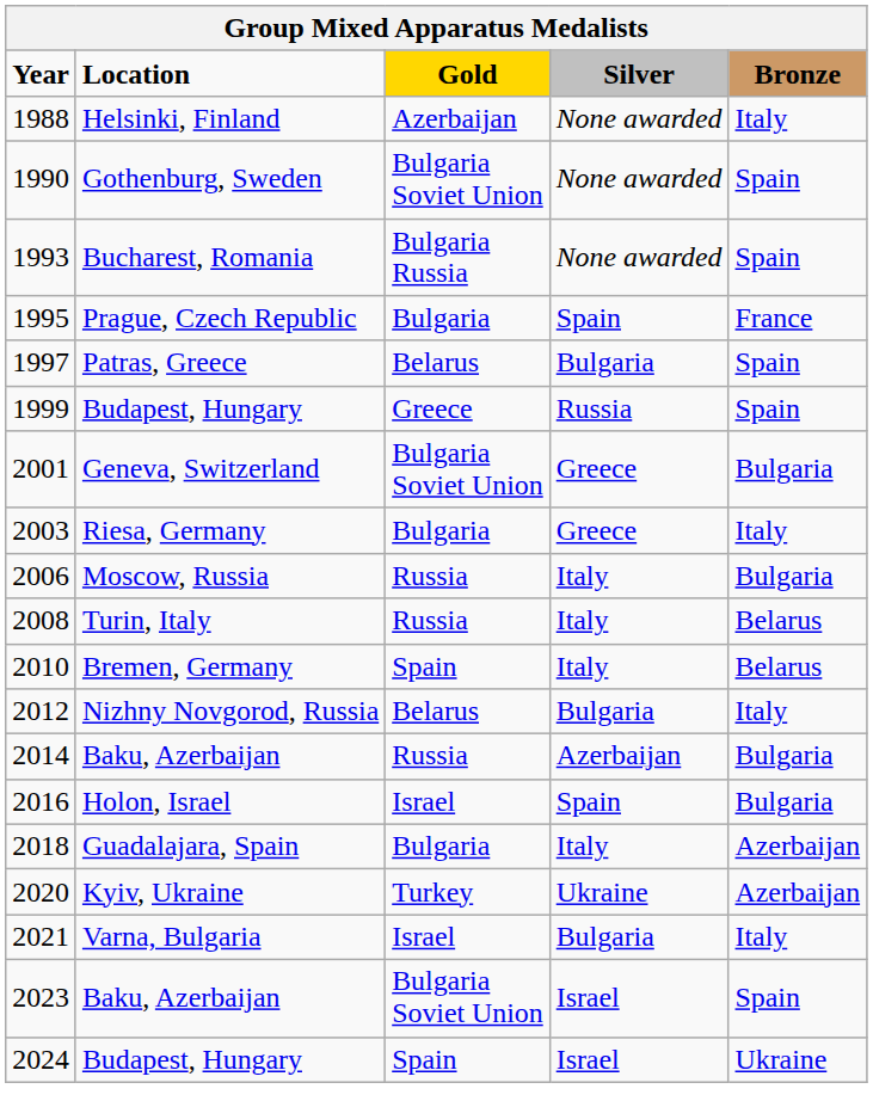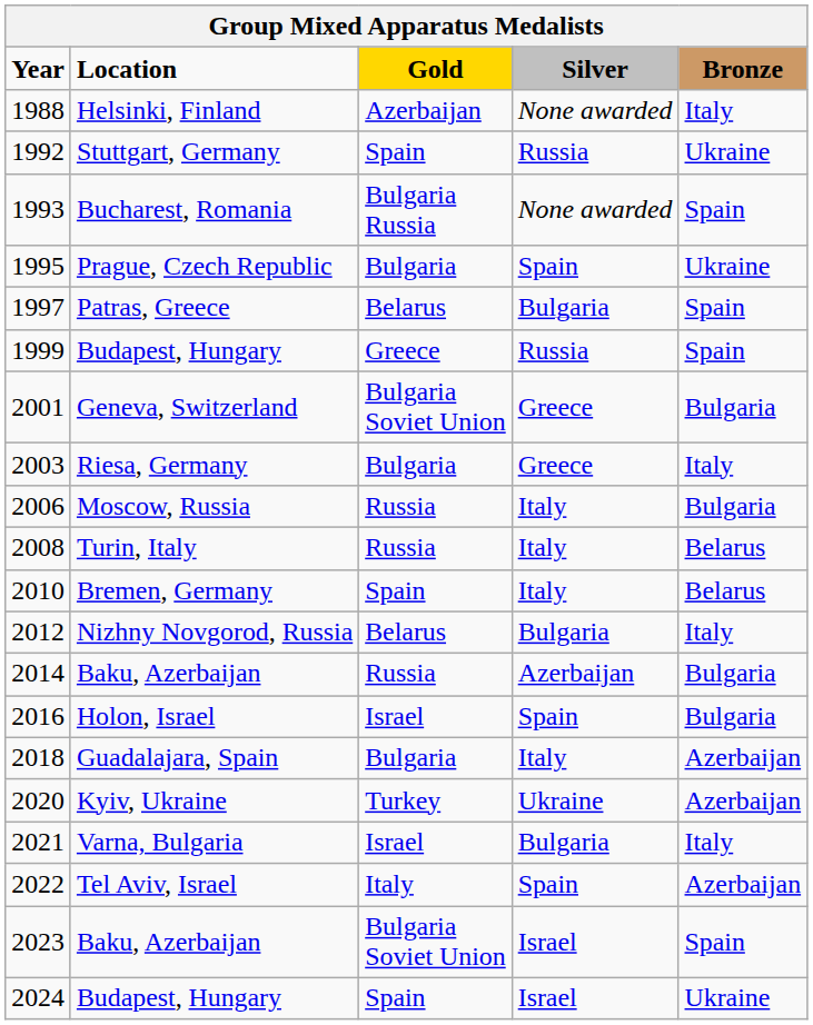- row: 1990 | Gothenburg, Sweden | Bulgaria Soviet Union | None awarded | Spain
+ row: 1992 | Stuttgart, Germany | Spain | Russia | Ukraine
Prague, Czech Republic | Bronze: France -> Ukraine
+ row: 2022 | Tel Aviv, Israel | Italy | Spain | Azerbaijan
